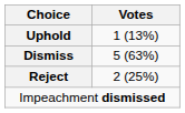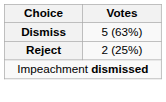- row: Uphold | 1 (13%)
